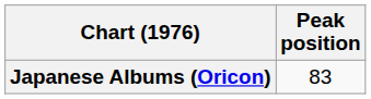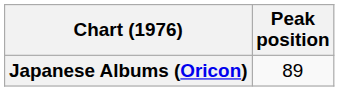Japanese Albums (Oricon) | Peak position: 83 -> 89
